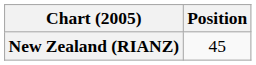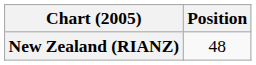New Zealand (RIANZ) | Position: 45 -> 48
